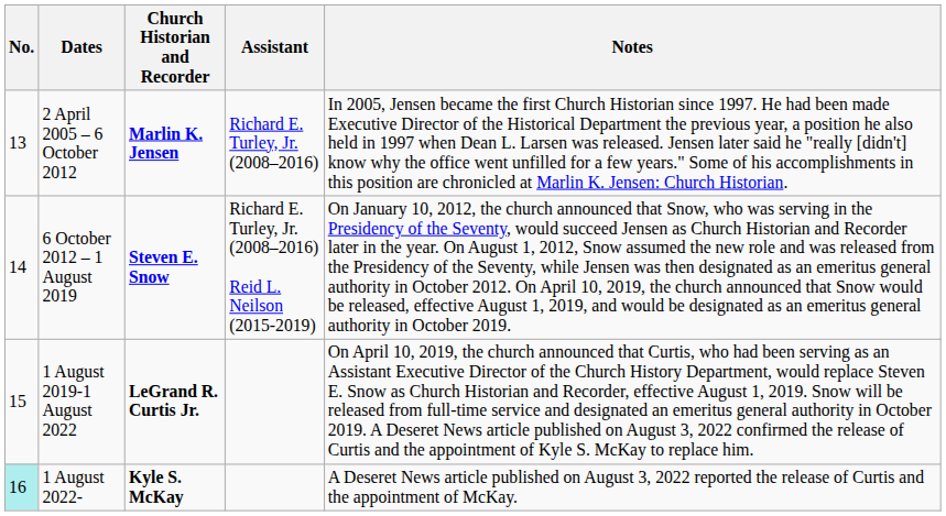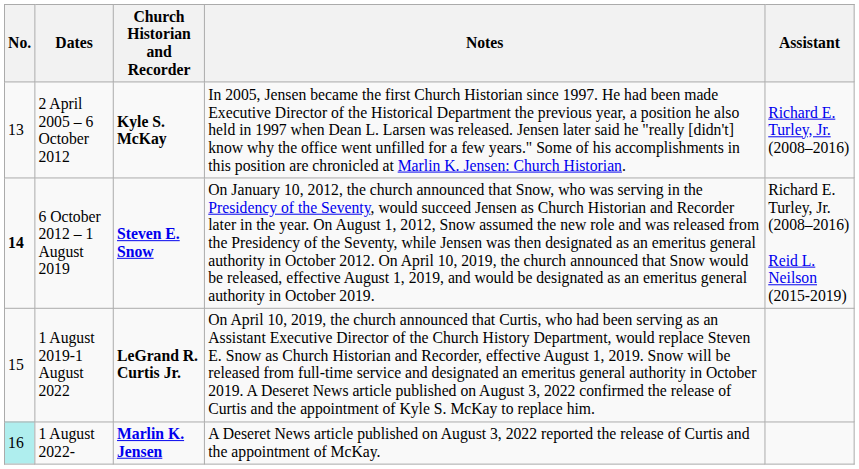columns swapped: Assistant <-> Notes
2 April 2005 – 6 October 2012 | Church Historian and Recorder: Marlin K. Jensen -> Kyle S. McKay
6 October 2012 – 1 August 2019 | No.: normal -> bold
1 August 2022- | Church Historian and Recorder: Kyle S. McKay -> Marlin K. Jensen
